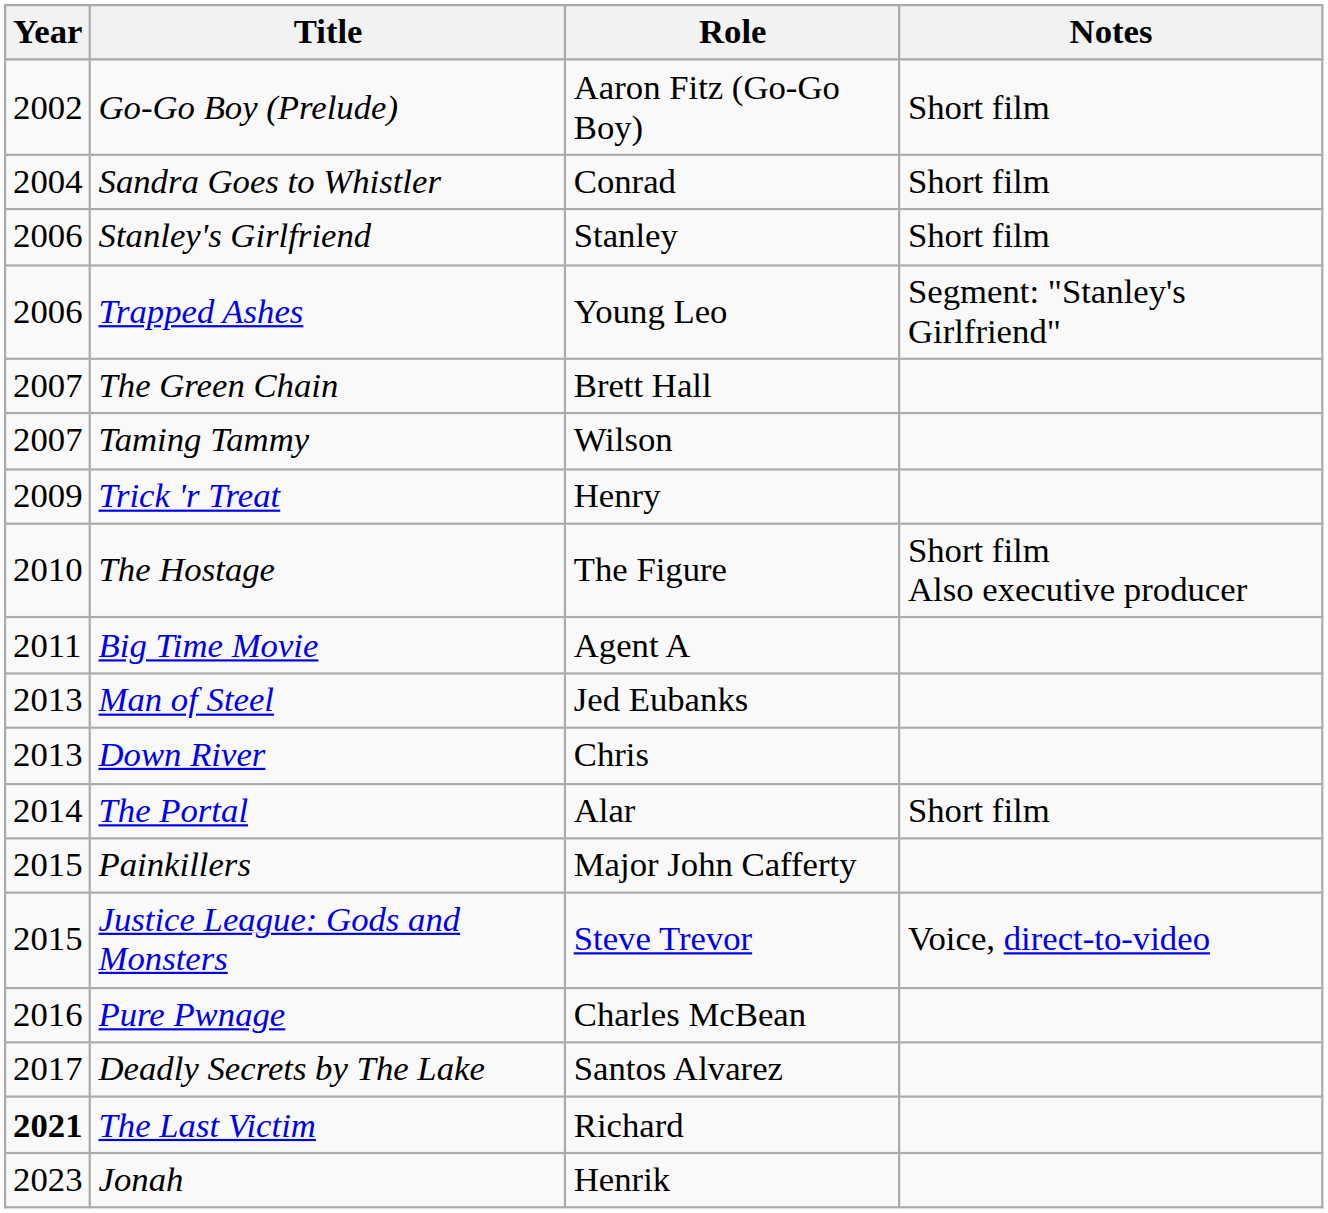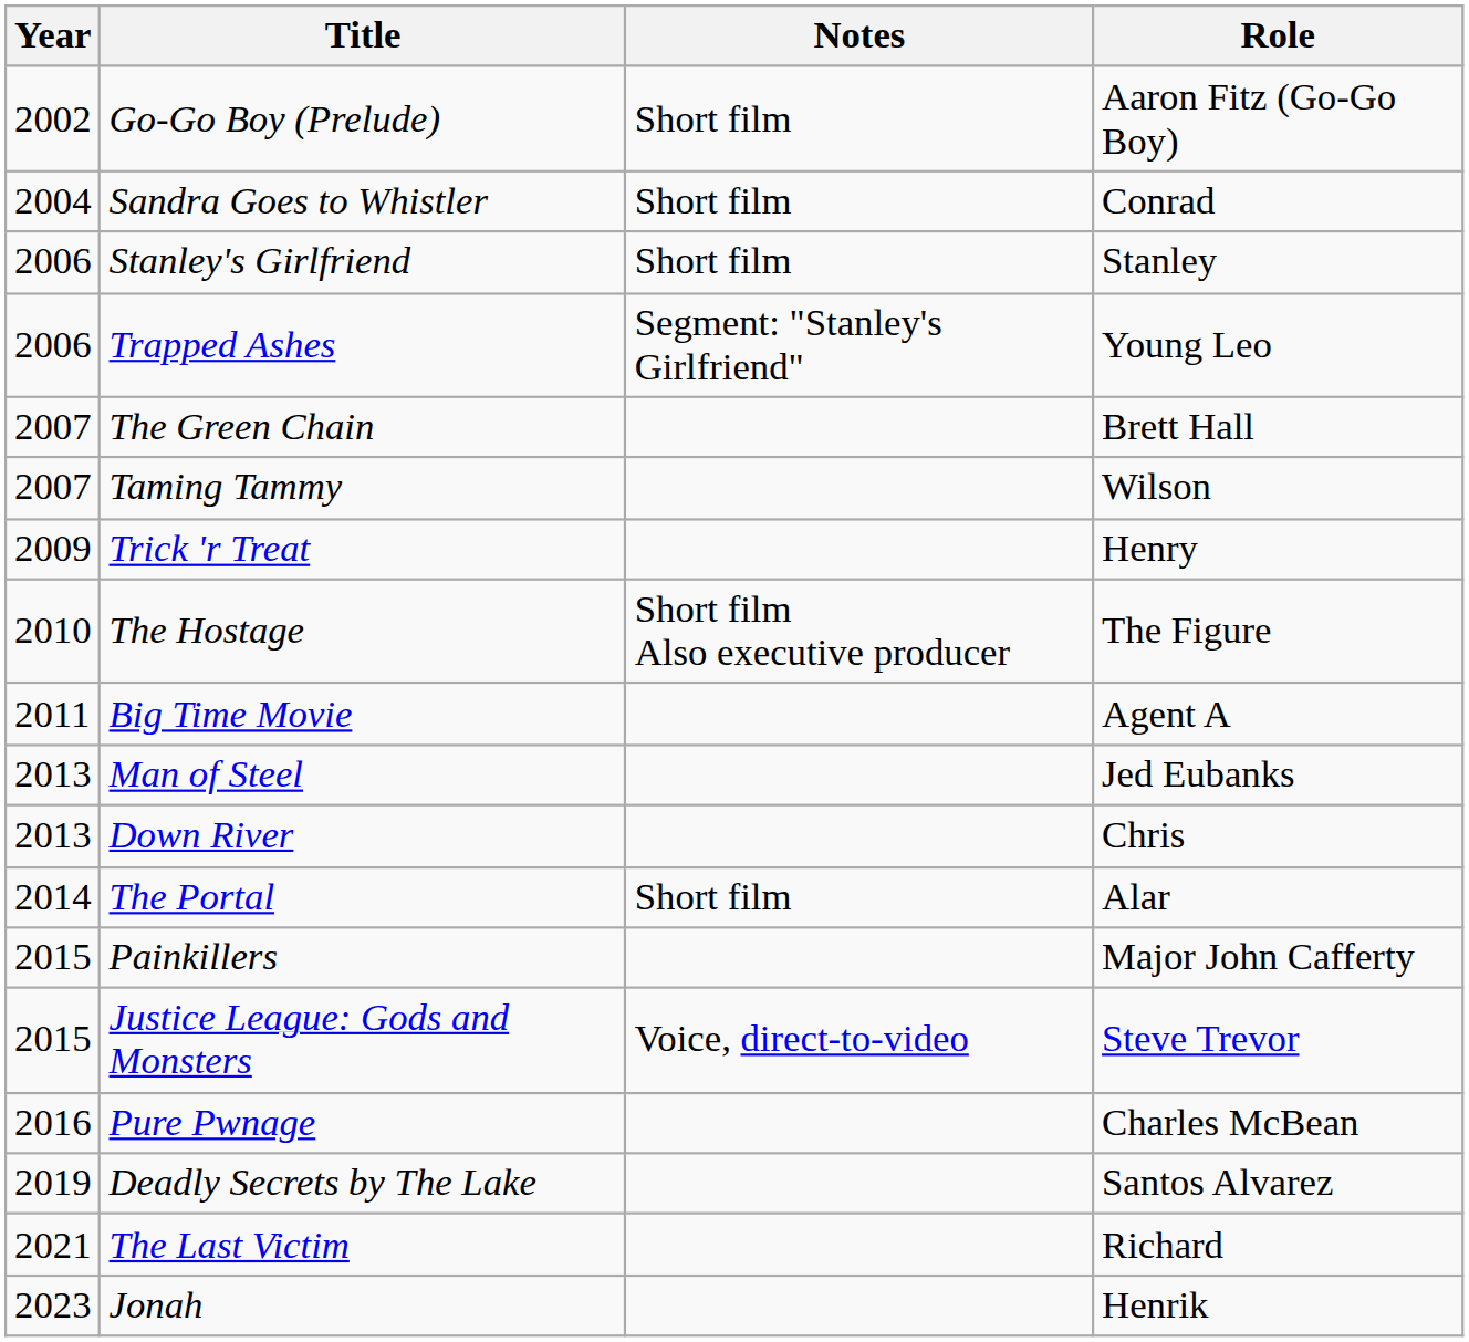columns swapped: Role <-> Notes
Deadly Secrets by The Lake | Year: 2017 -> 2019
The Last Victim | Year: bold -> normal
